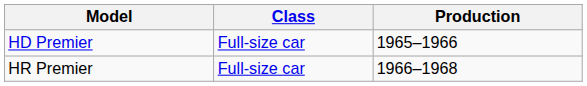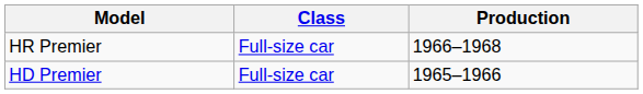rows swapped: HD Premier <-> HR Premier
